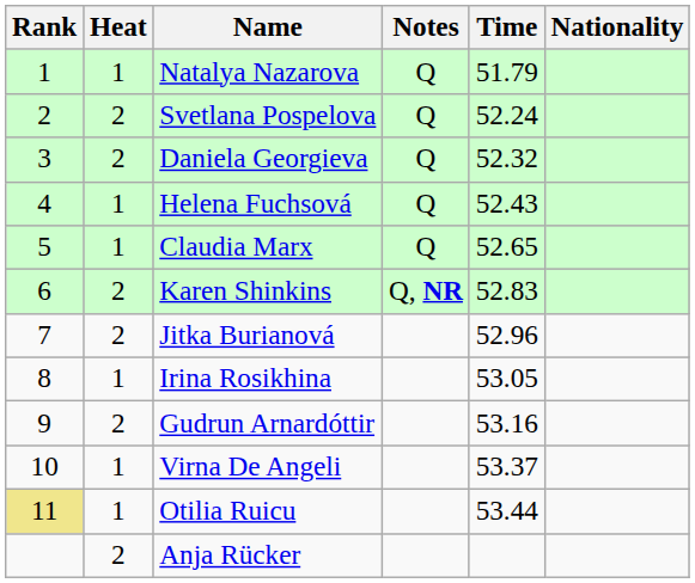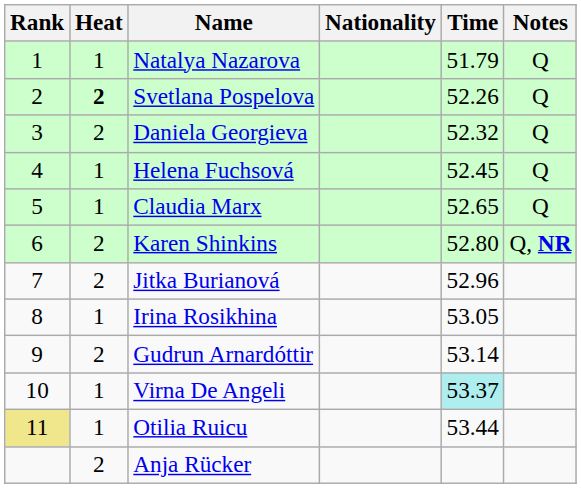columns swapped: Nationality <-> Notes
Svetlana Pospelova | Heat: normal -> bold
Svetlana Pospelova | Time: 52.24 -> 52.26
Helena Fuchsová | Time: 52.43 -> 52.45
Karen Shinkins | Time: 52.83 -> 52.80
Gudrun Arnardóttir | Time: 53.16 -> 53.14
Virna De Angeli | Time: no background -> paleturquoise background
